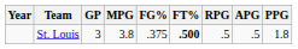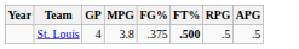- column: PPG | 1.8
St. Louis | GP: 3 -> 4
